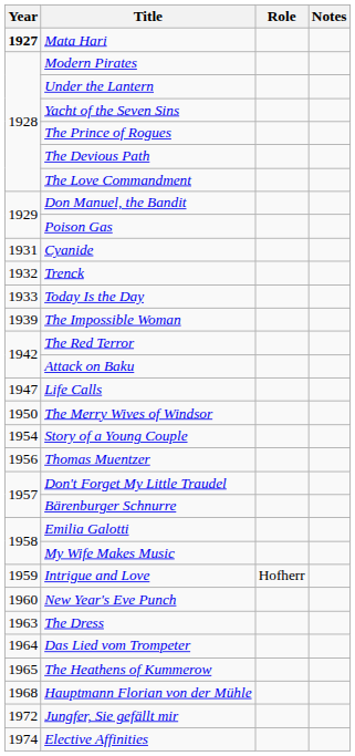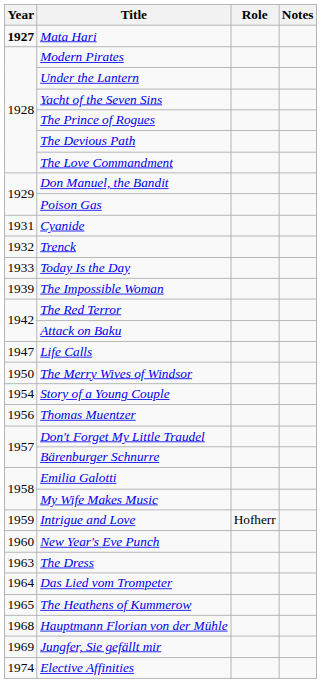Jungfer, Sie gefällt mir | Year: 1972 -> 1969
